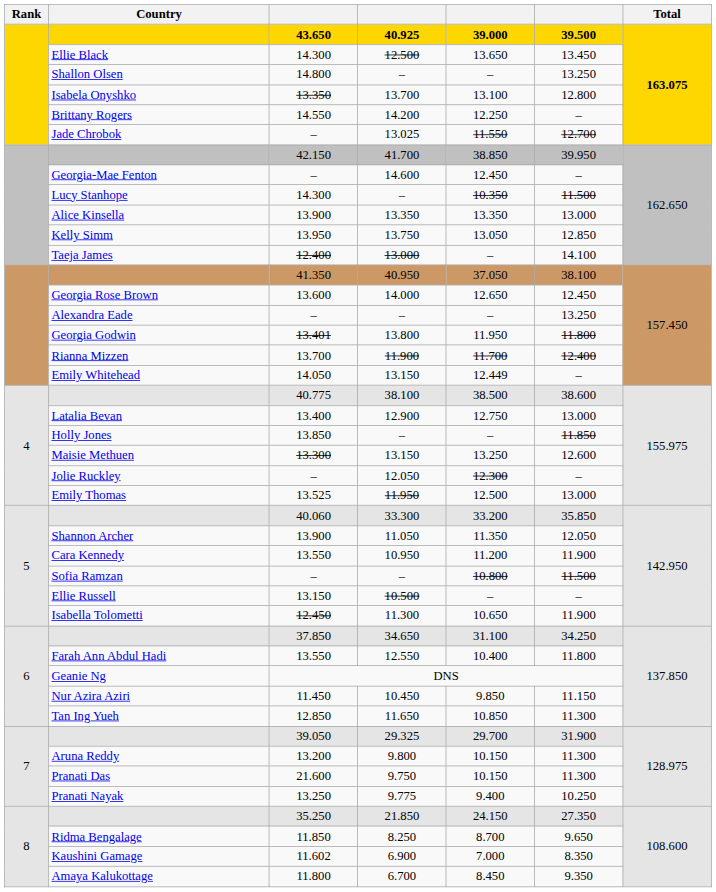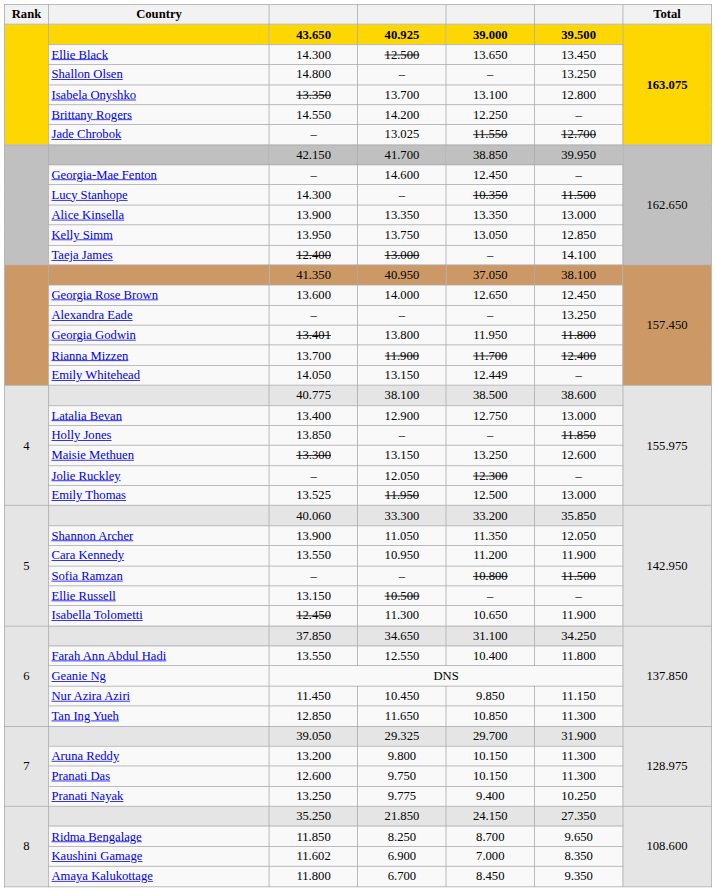9.750 | column 3: 21.600 -> 12.600
